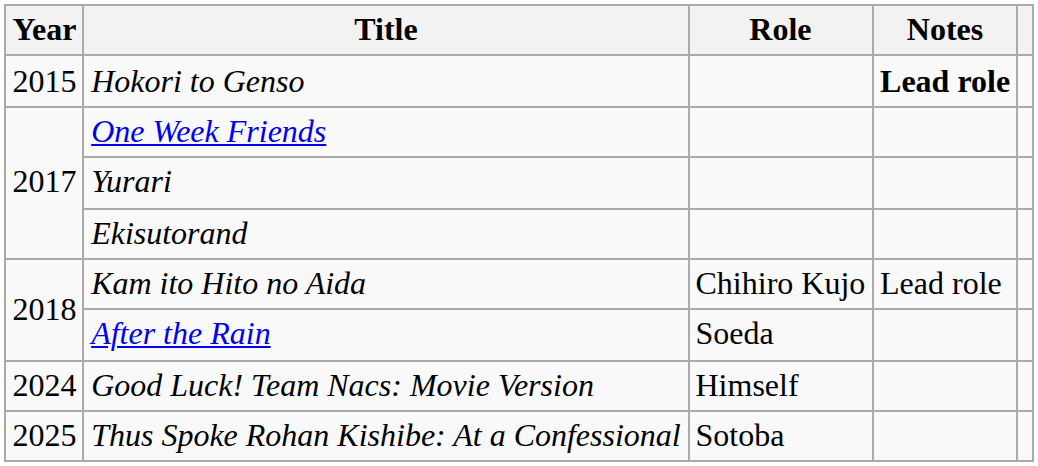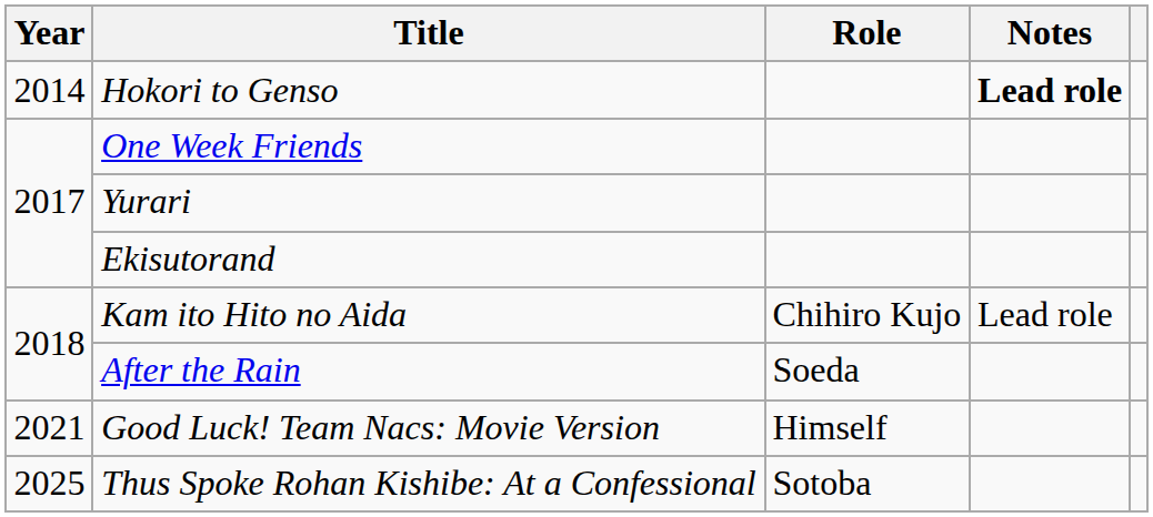Hokori to Genso | Year: 2015 -> 2014
Good Luck! Team Nacs: Movie Version | Year: 2024 -> 2021
